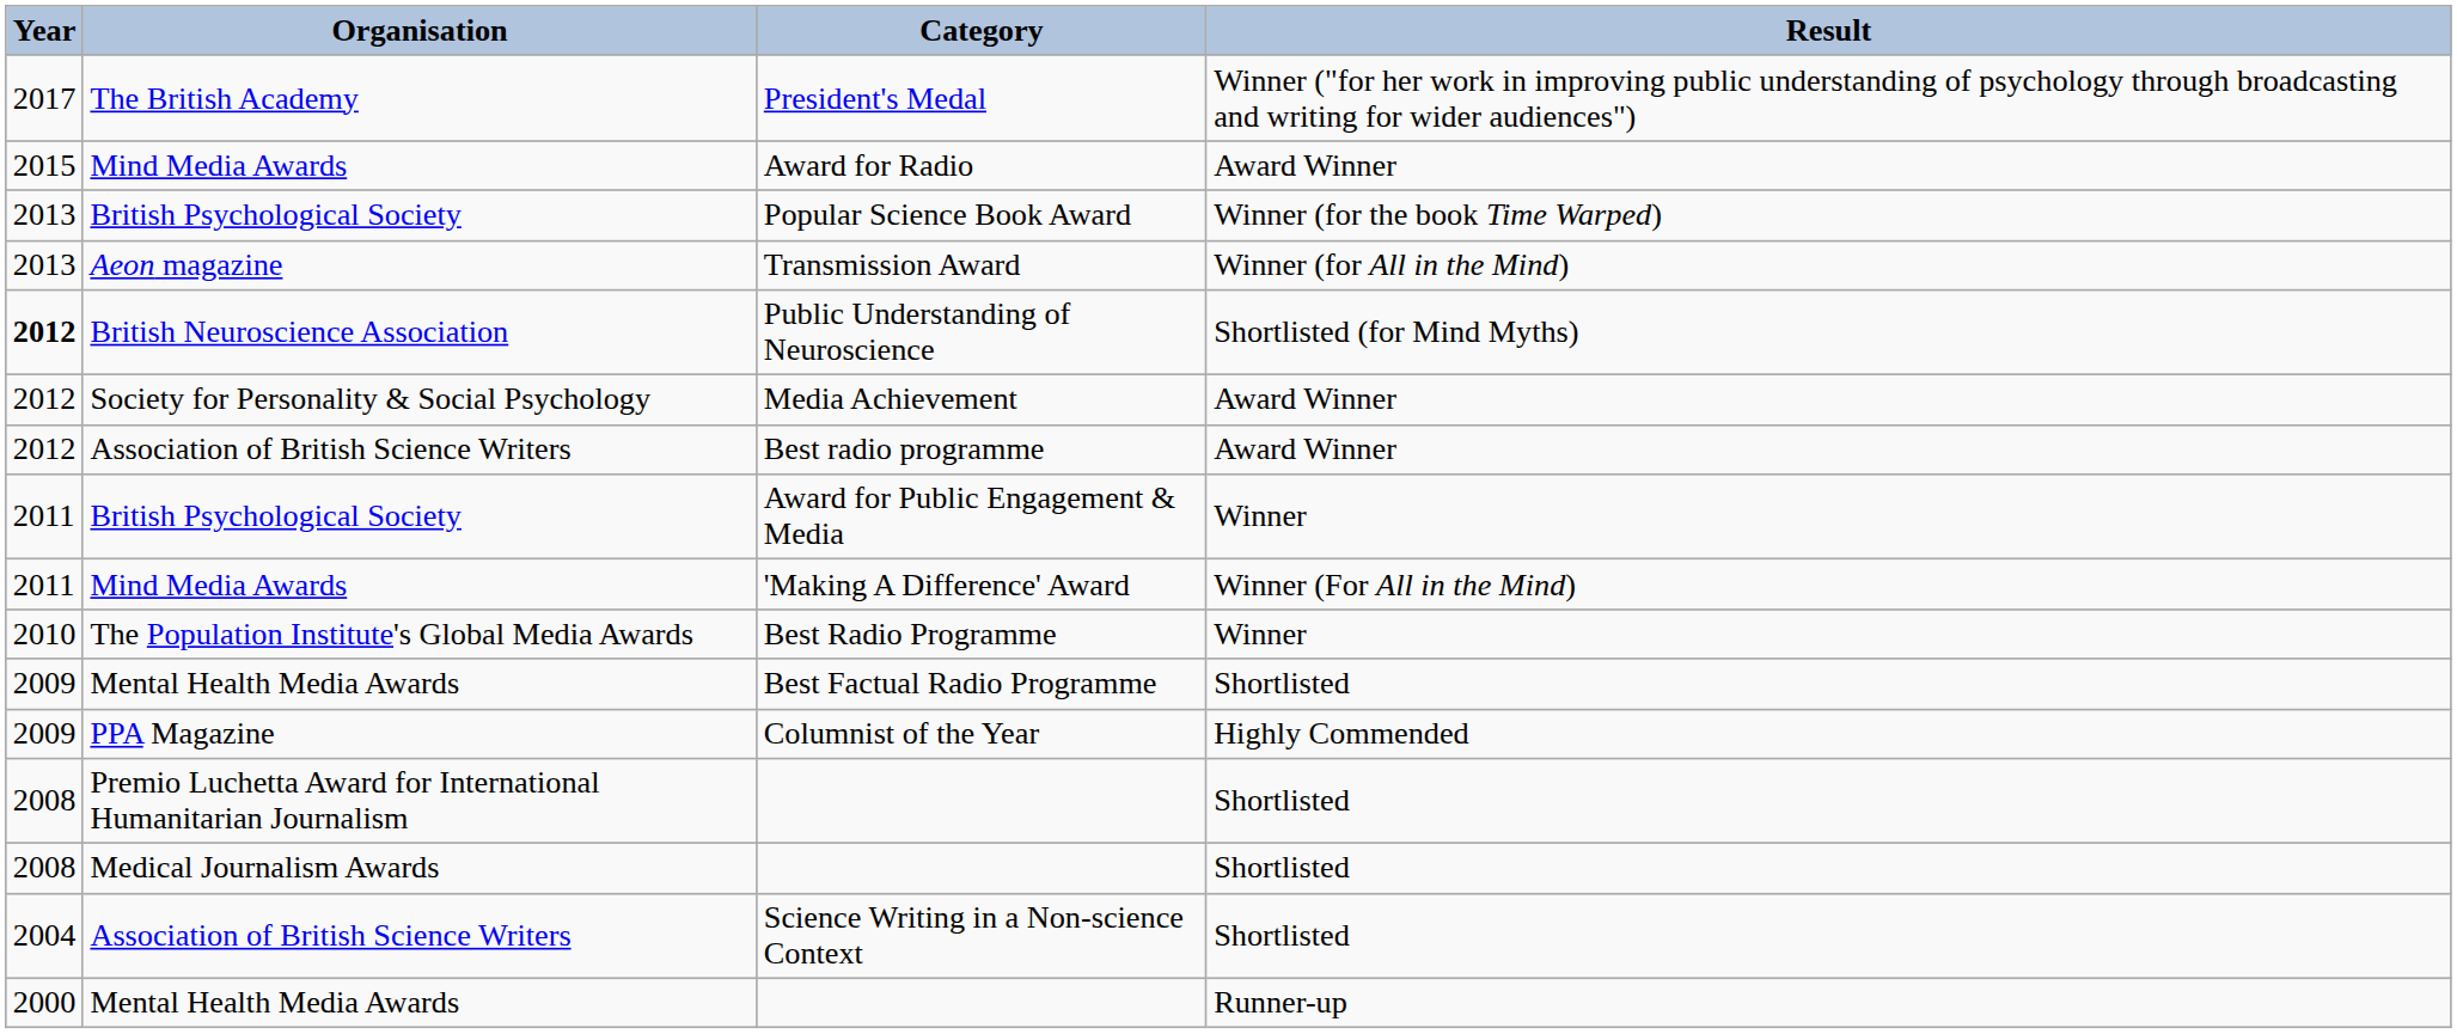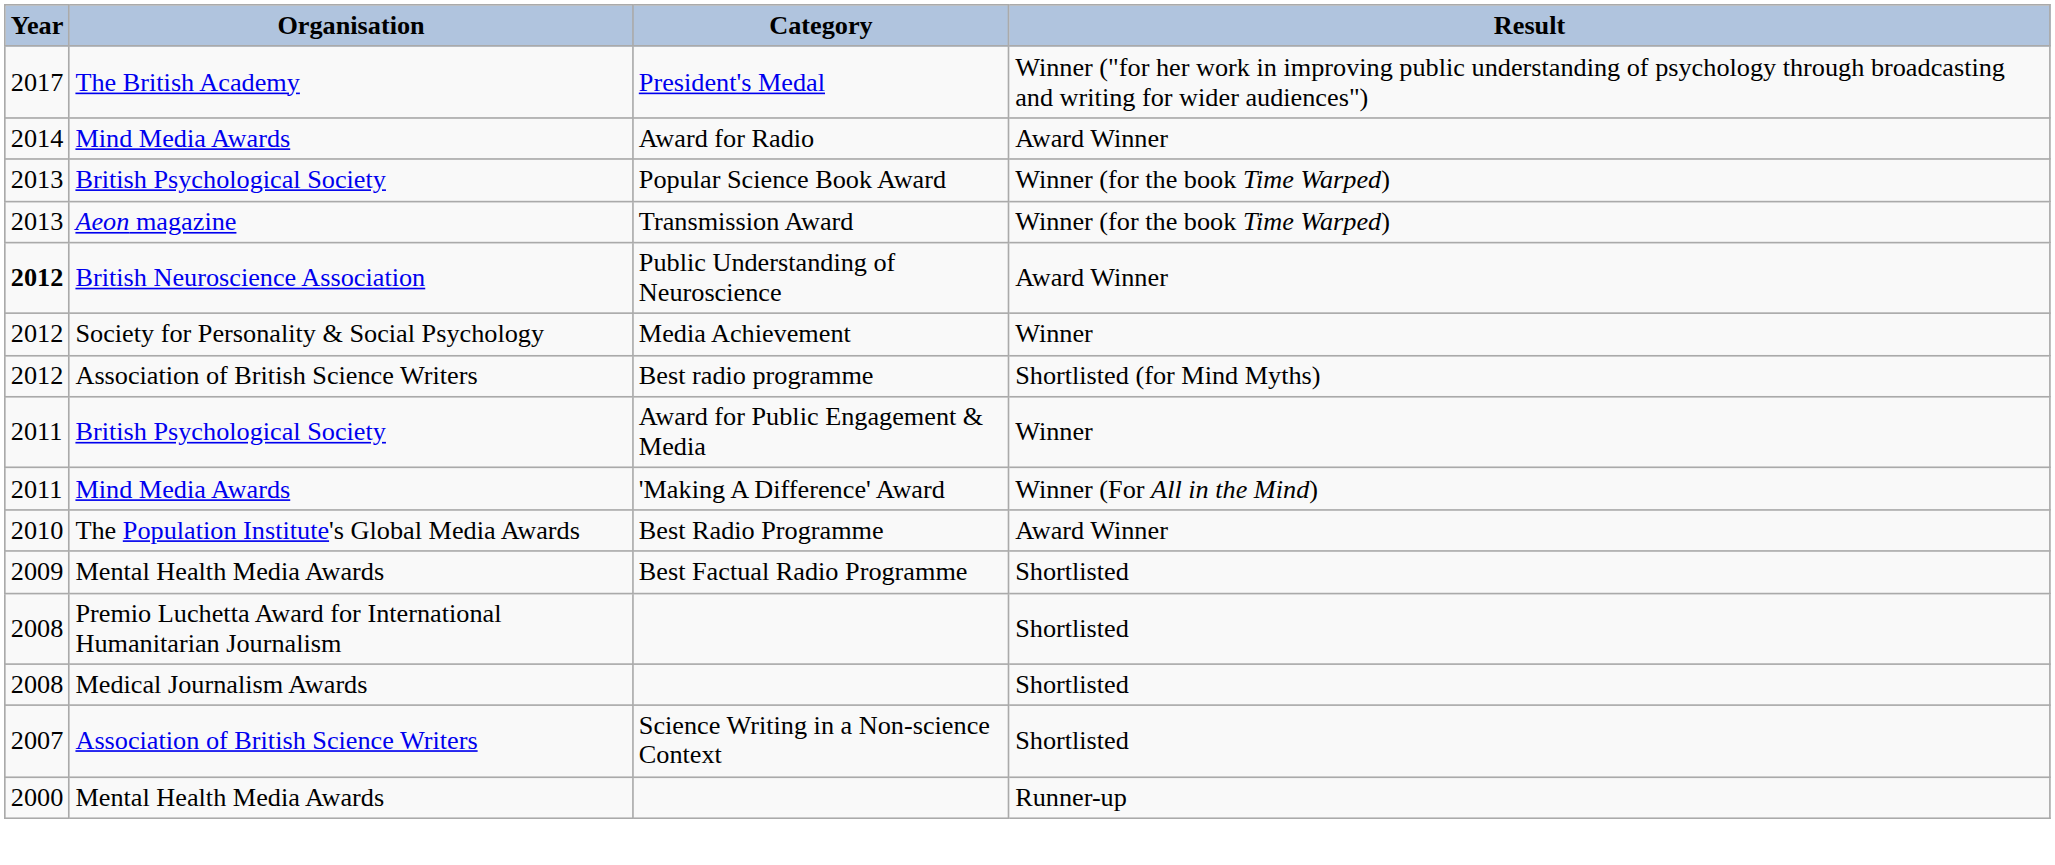Award for Radio | Year: 2015 -> 2014
Transmission Award | Result: Winner (for All in the Mind) -> Winner (for the book Time Warped)
Public Understanding of Neuroscience | Result: Shortlisted (for Mind Myths) -> Award Winner
Media Achievement | Result: Award Winner -> Winner
Best radio programme | Result: Award Winner -> Shortlisted (for Mind Myths)
Best Radio Programme | Result: Winner -> Award Winner
- row: 2009 | PPA Magazine | Columnist of the Year | Highly Commended
Science Writing in a Non-science Context | Year: 2004 -> 2007
